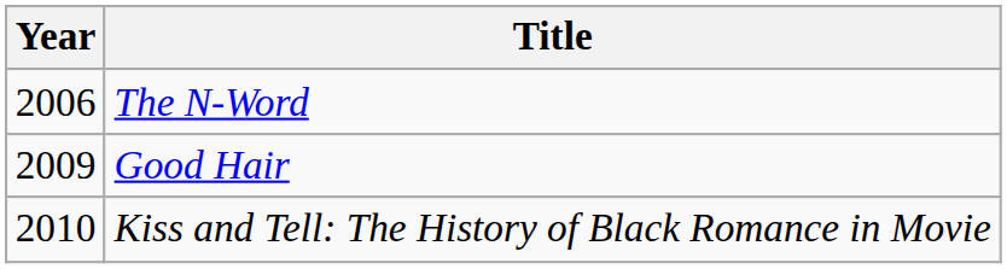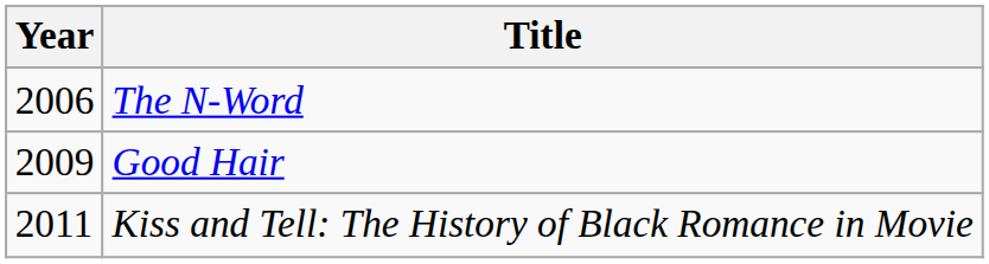Kiss and Tell: The History of Black Romance in Movie | Year: 2010 -> 2011
